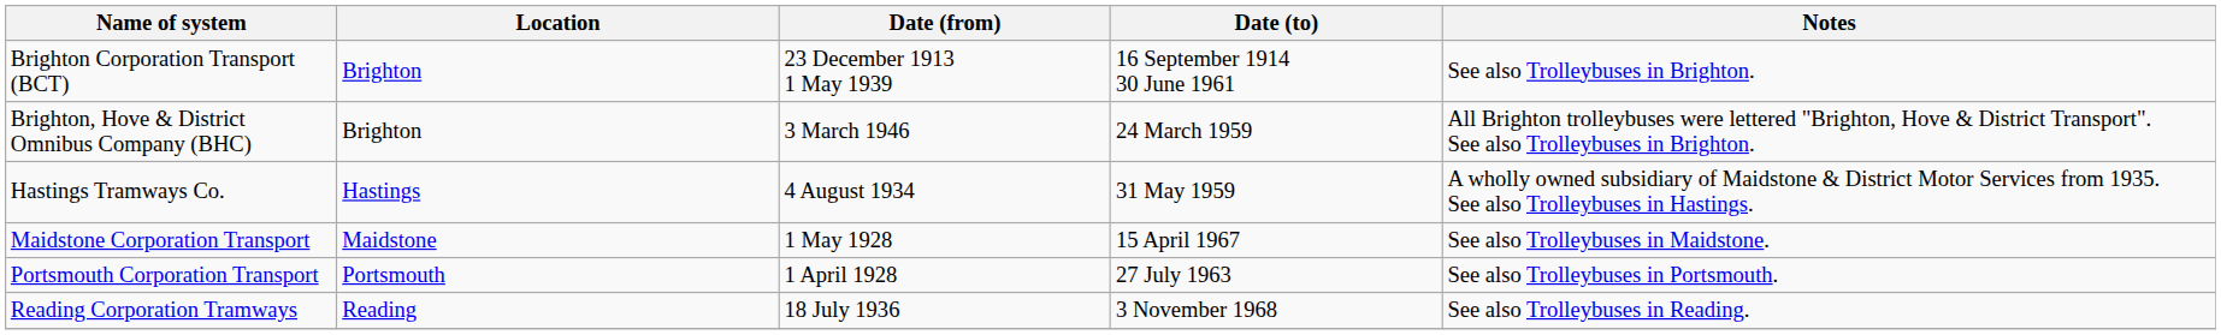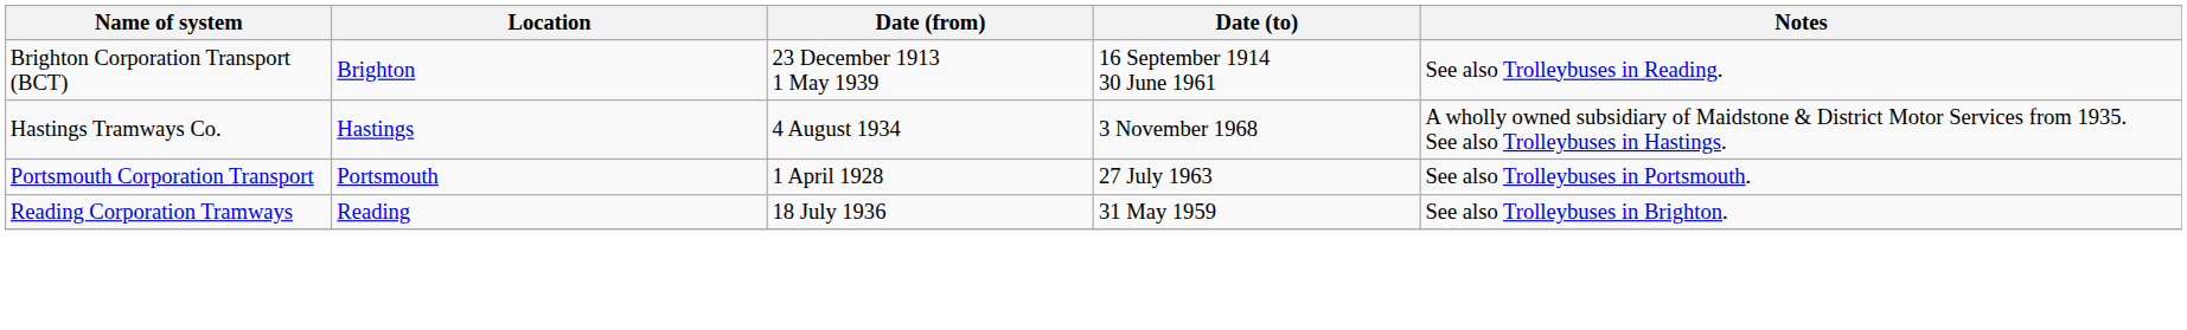Brighton Corporation Transport (BCT) | Notes: See also Trolleybuses in Brighton. -> See also Trolleybuses in Reading.
- row: Brighton, Hove & District Omnibus Company (BHC) | Brighton | 3 March 1946 | 24 March 1959 | All Brighton trolleybuses were lettered "Brighton, Hove & District Transport". See also Trolleybuses in Brighton.
Hastings Tramways Co. | Date (to): 31 May 1959 -> 3 November 1968
- row: Maidstone Corporation Transport | Maidstone | 1 May 1928 | 15 April 1967 | See also Trolleybuses in Maidstone.
Reading Corporation Tramways | Date (to): 3 November 1968 -> 31 May 1959
Reading Corporation Tramways | Notes: See also Trolleybuses in Reading. -> See also Trolleybuses in Brighton.
